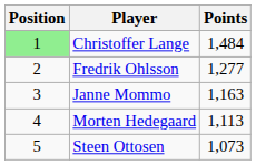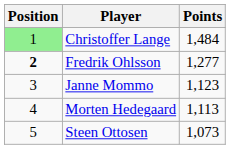Fredrik Ohlsson | Position: normal -> bold
Janne Mommo | Points: 1,163 -> 1,123
